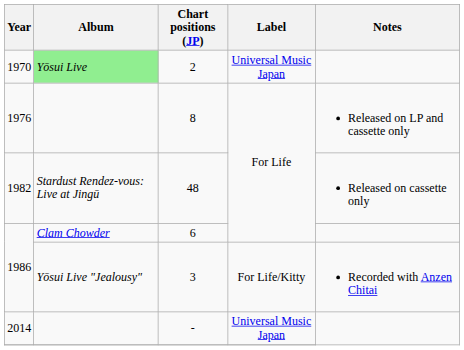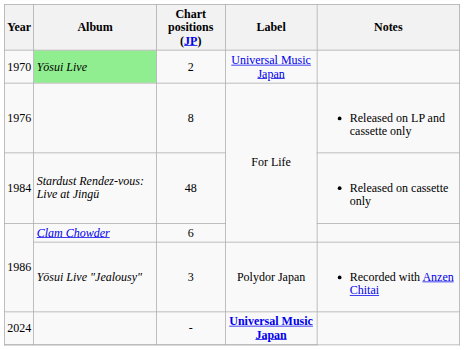48 | Year: 1982 -> 1984
3 | Label: For Life/Kitty -> Polydor Japan
- | Year: 2014 -> 2024
- | Label: normal -> bold
